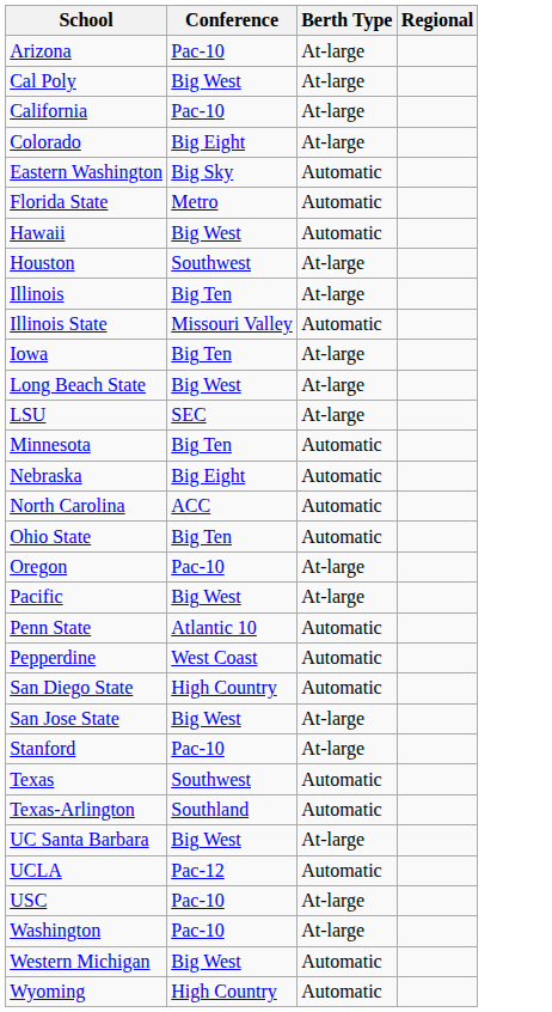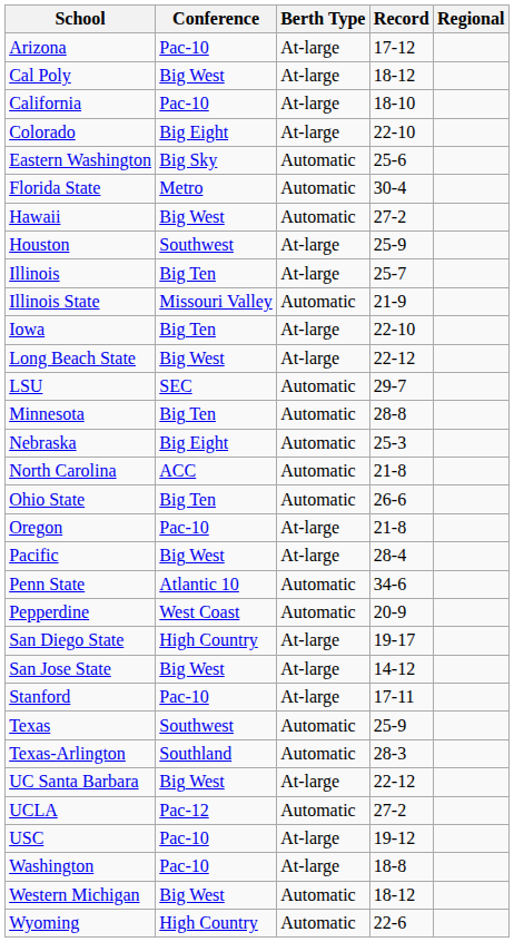+ column: Record | 17-12 | 18-12 | 18-10 | 22-10 | 25-6 | 30-4 | 27-2 | 25-9 | 25-7 | 21-9 | 22-10 | 22-12 | 29-7 | 28-8 | 25-3 | 21-8 | 26-6 | 21-8 | 28-4 | 34-6 | 20-9 | 19-17 | 14-12 | 17-11 | 25-9 | 28-3 | 22-12 | 27-2 | 19-12 | 18-8 | 18-12 | 22-6
LSU | Berth Type: At-large -> Automatic
San Diego State | Berth Type: Automatic -> At-large
